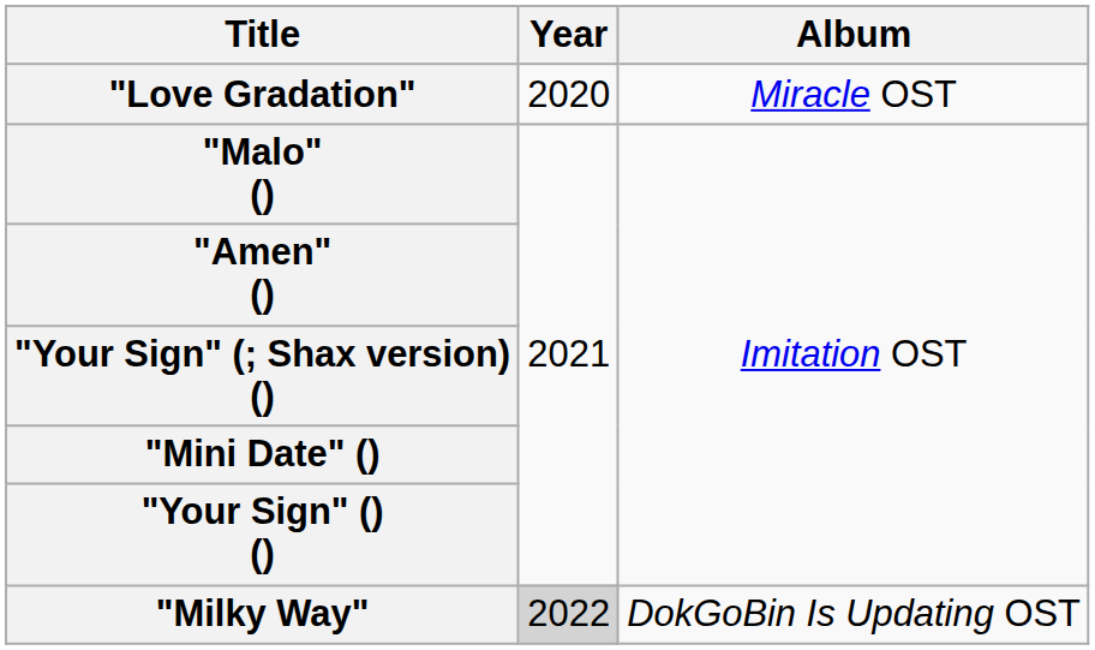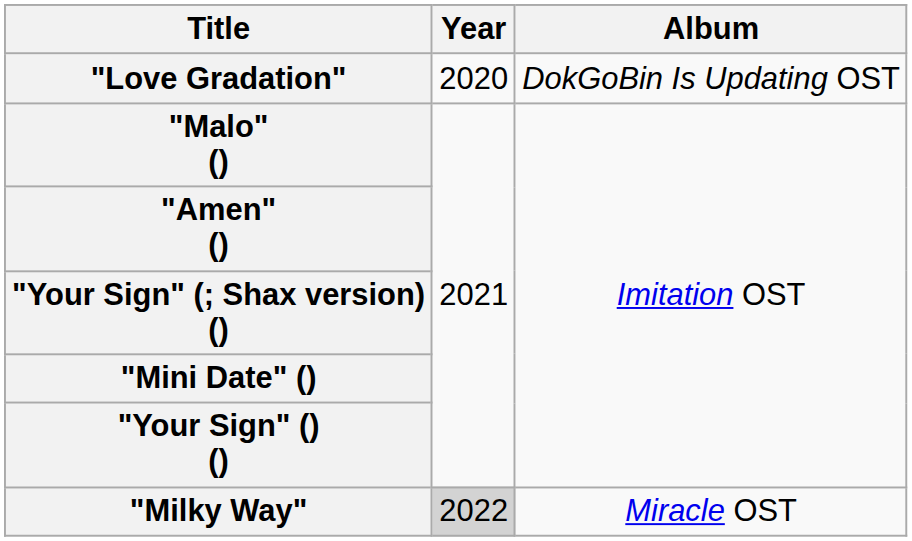"Love Gradation" | Album: Miracle OST -> DokGoBin Is Updating OST
"Milky Way" | Album: DokGoBin Is Updating OST -> Miracle OST
